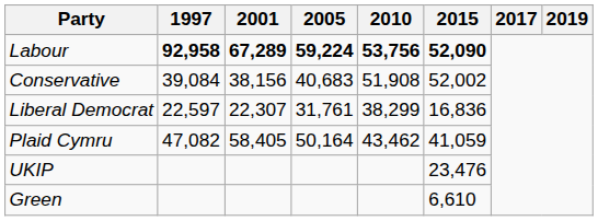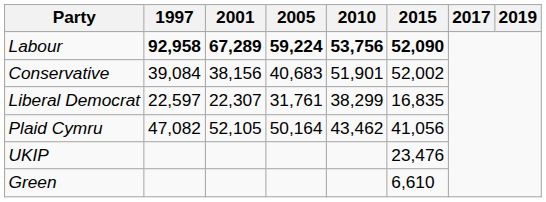Conservative | 2010: 51,908 -> 51,901
Liberal Democrat | 2015: 16,836 -> 16,835
Plaid Cymru | 2001: 58,405 -> 52,105
Plaid Cymru | 2015: 41,059 -> 41,056
